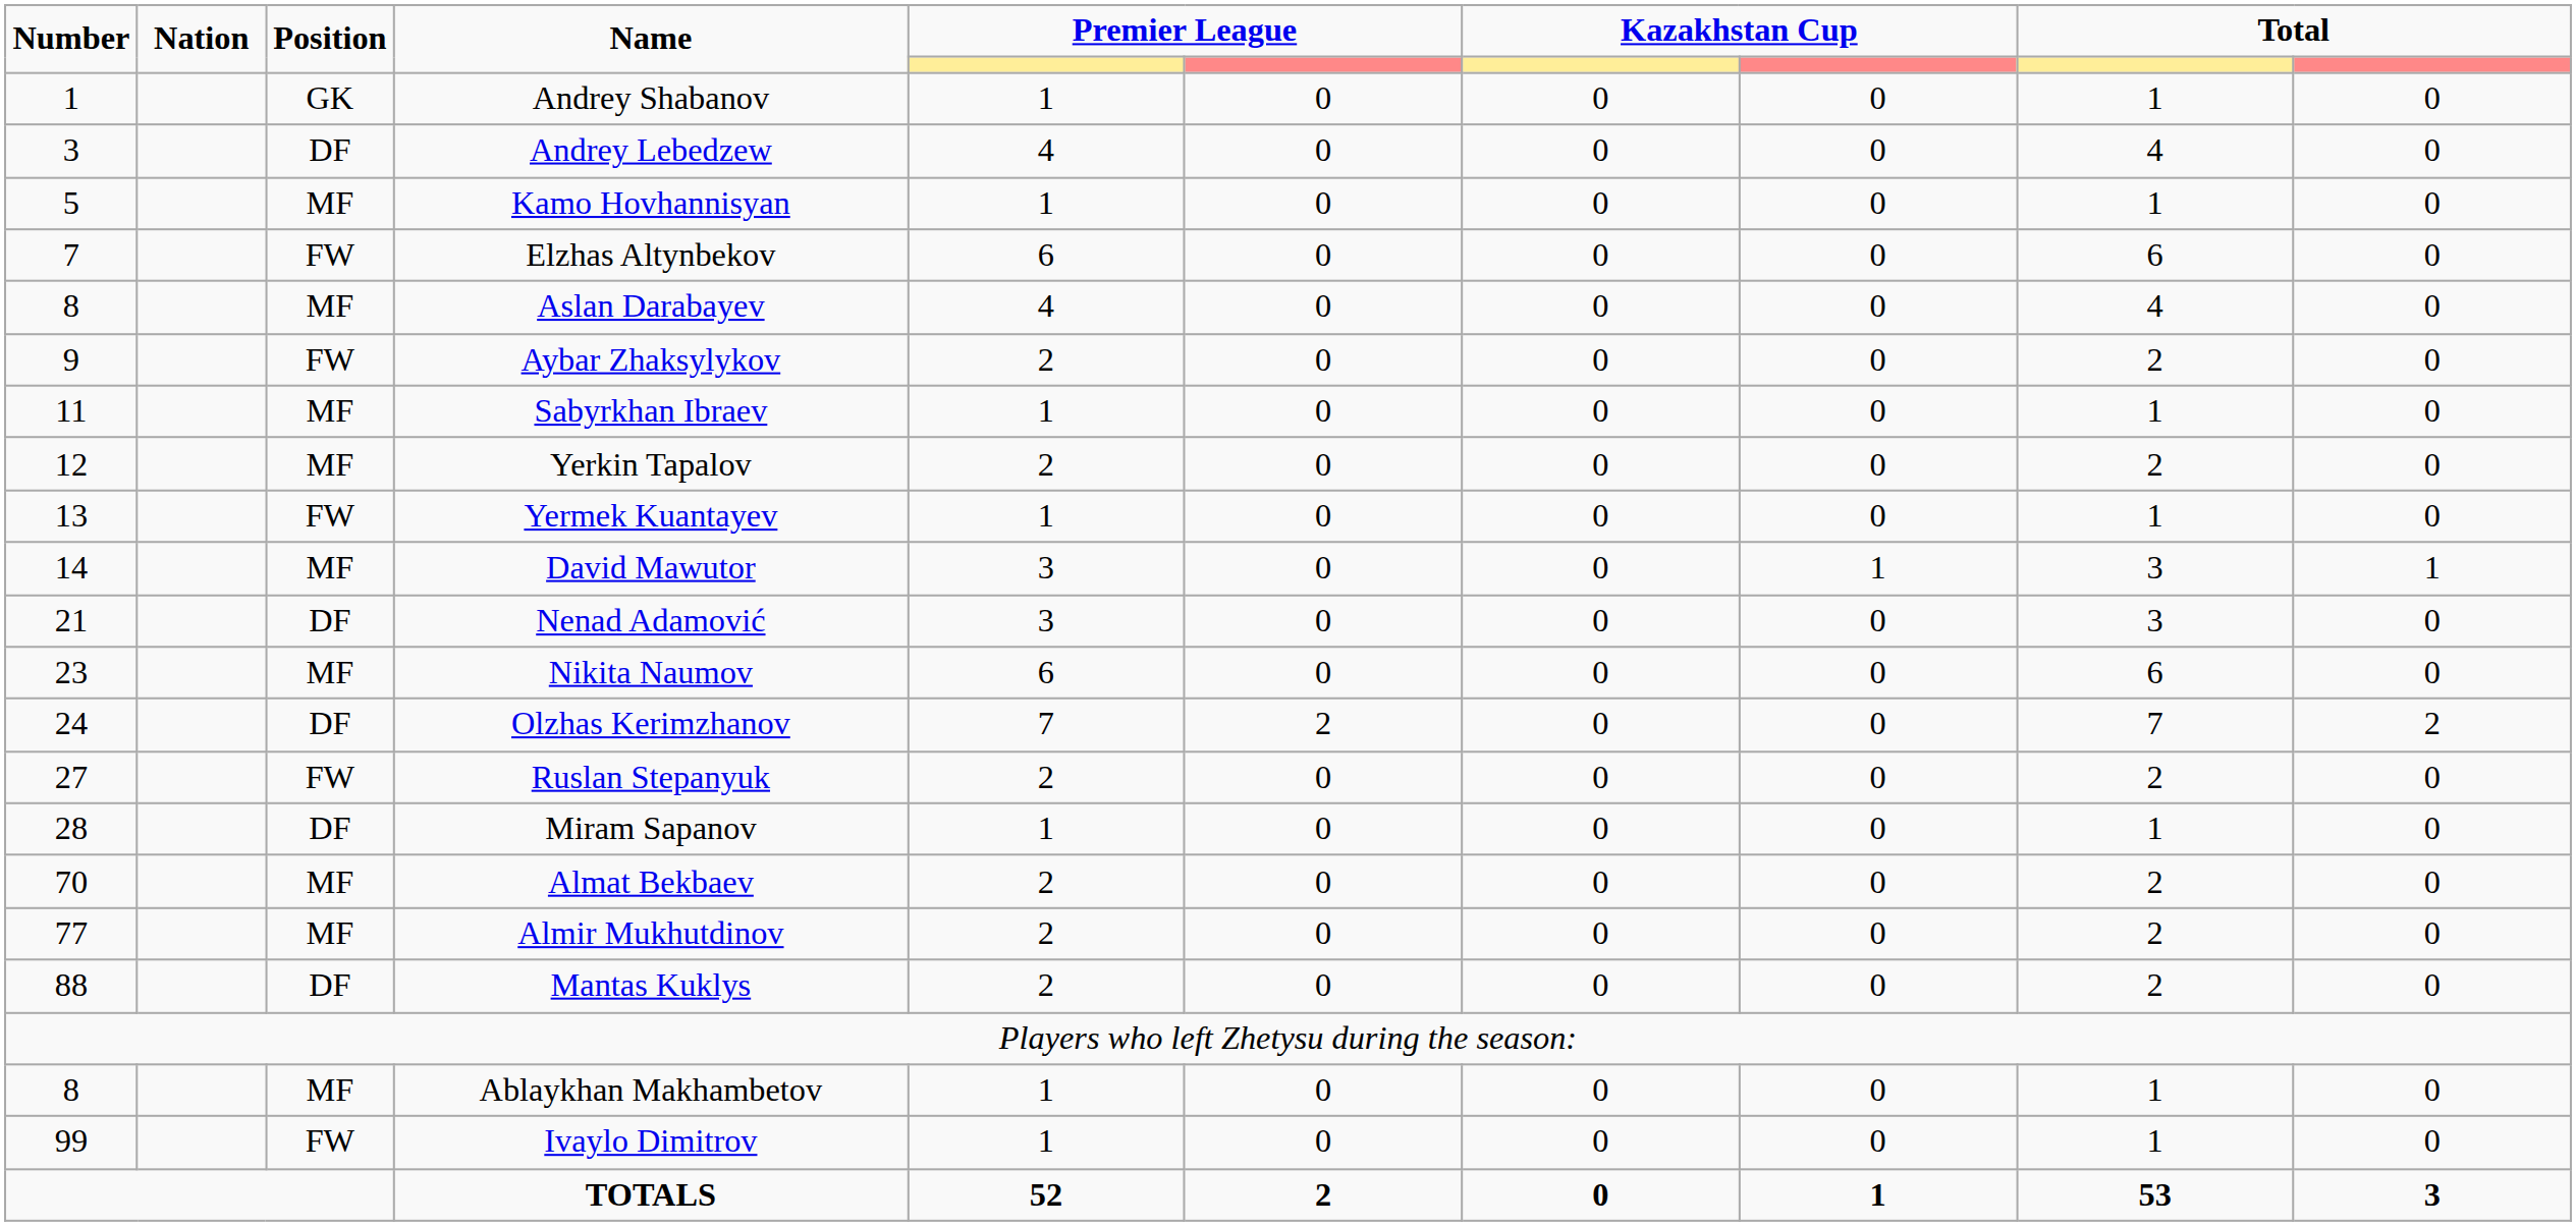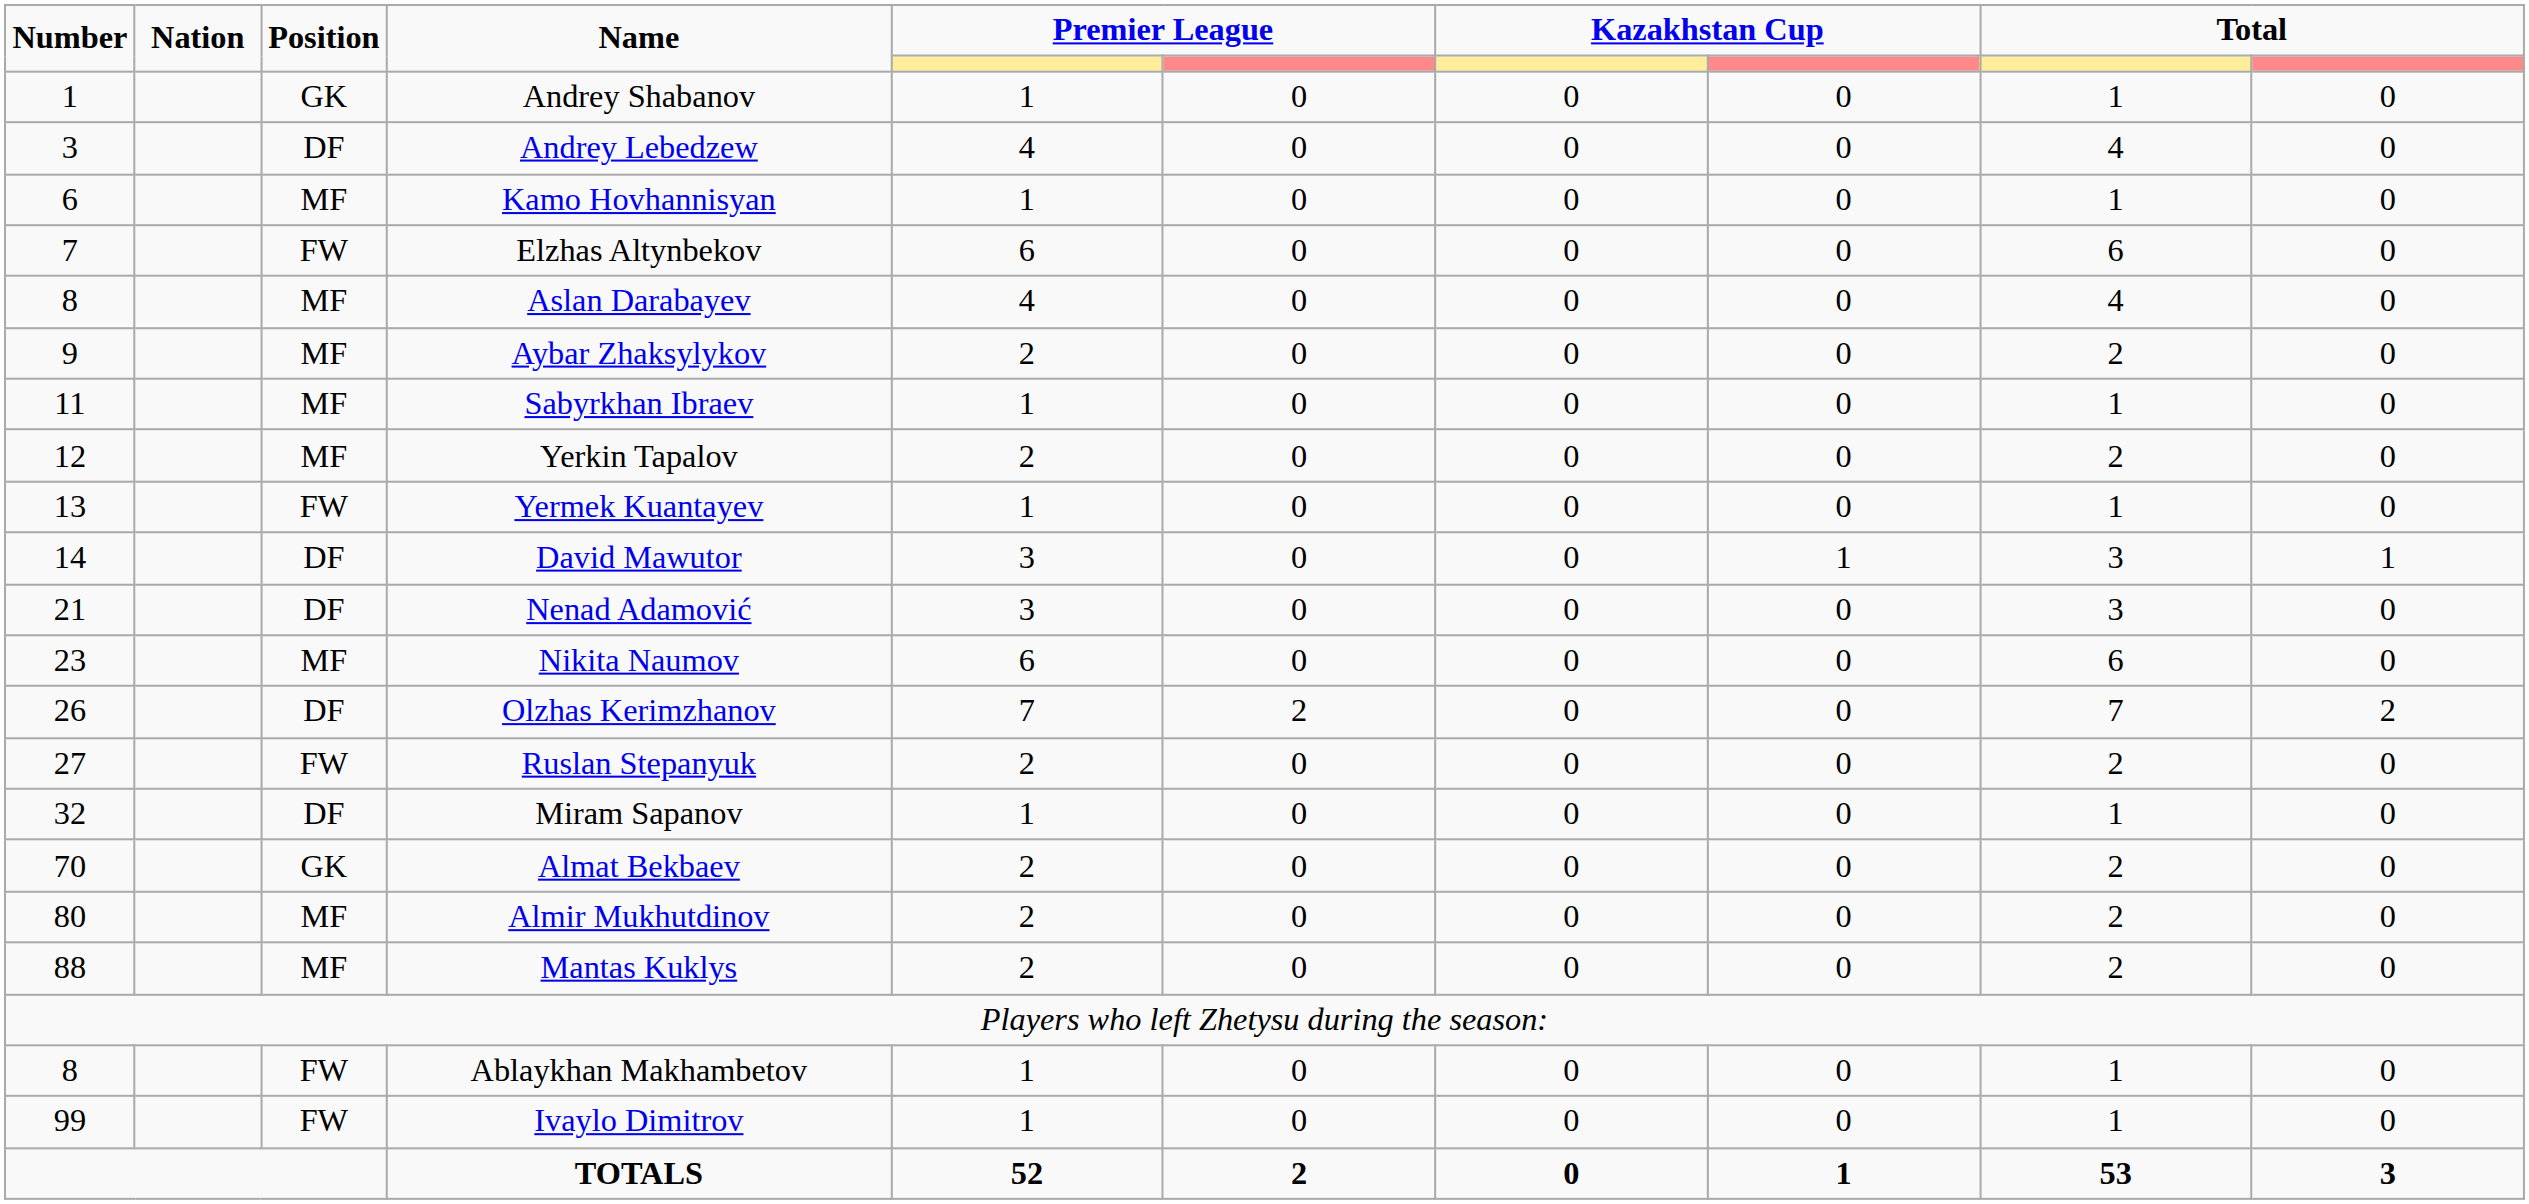Kamo Hovhannisyan | Number: 5 -> 6
Aybar Zhaksylykov | Position: FW -> MF
David Mawutor | Position: MF -> DF
Olzhas Kerimzhanov | Number: 24 -> 26
Miram Sapanov | Number: 28 -> 32
Almat Bekbaev | Position: MF -> GK
Almir Mukhutdinov | Number: 77 -> 80
Mantas Kuklys | Position: DF -> MF
Ablaykhan Makhambetov | Position: MF -> FW
